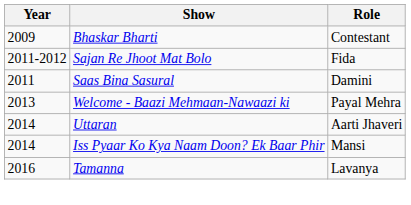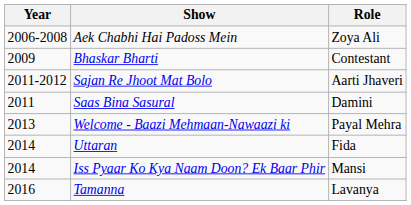+ row: 2006-2008 | Aek Chabhi Hai Padoss Mein | Zoya Ali
Sajan Re Jhoot Mat Bolo | Role: Fida -> Aarti Jhaveri
Uttaran | Role: Aarti Jhaveri -> Fida
